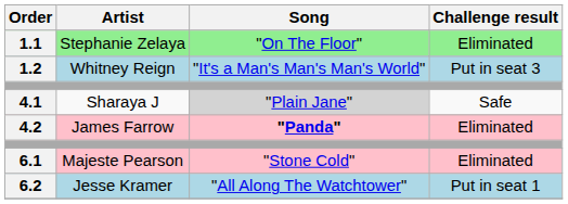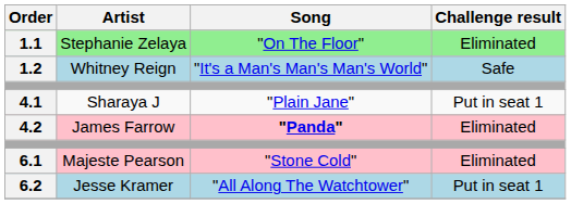1.2 | Challenge result: Put in seat 3 -> Safe
4.1 | Song: lightgrey background -> no background
4.1 | Challenge result: Safe -> Put in seat 1
